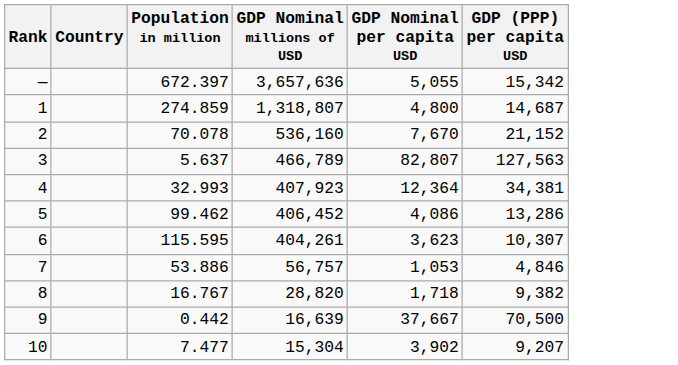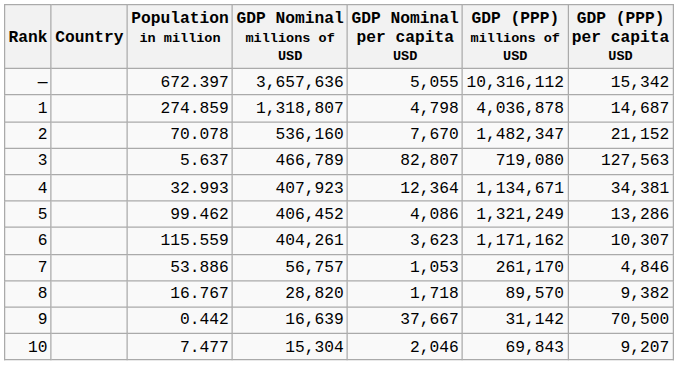+ column: GDP (PPP) millions of USD | 10,316,112 | 4,036,878 | 1,482,347 | 719,080 | 1,134,671 | 1,321,249 | 1,171,162 | 261,170 | 89,570 | 31,142 | 69,843
1 | GDP Nominal per capita USD: 4,800 -> 4,798
6 | Population in million: 115.595 -> 115.559
10 | GDP Nominal per capita USD: 3,902 -> 2,046
